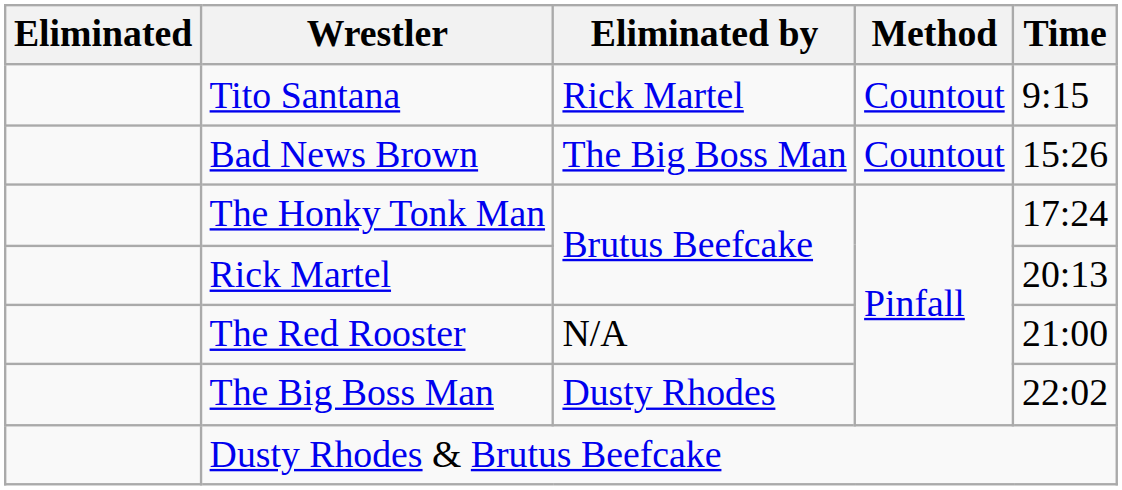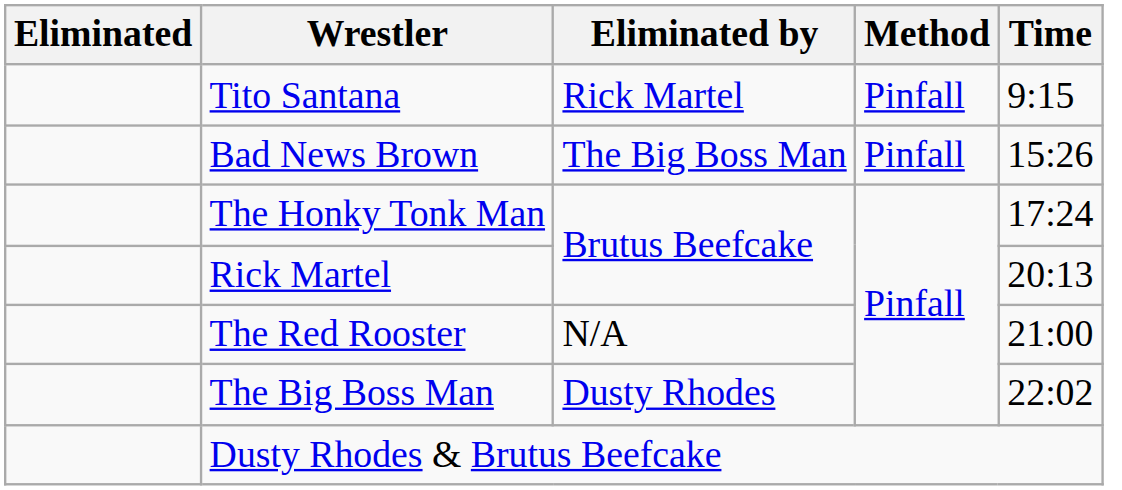Tito Santana | Method: Countout -> Pinfall
Bad News Brown | Method: Countout -> Pinfall
